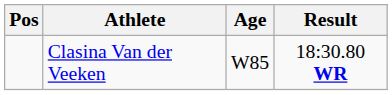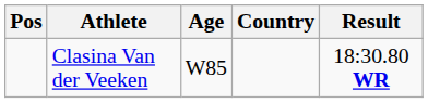+ column: Country
